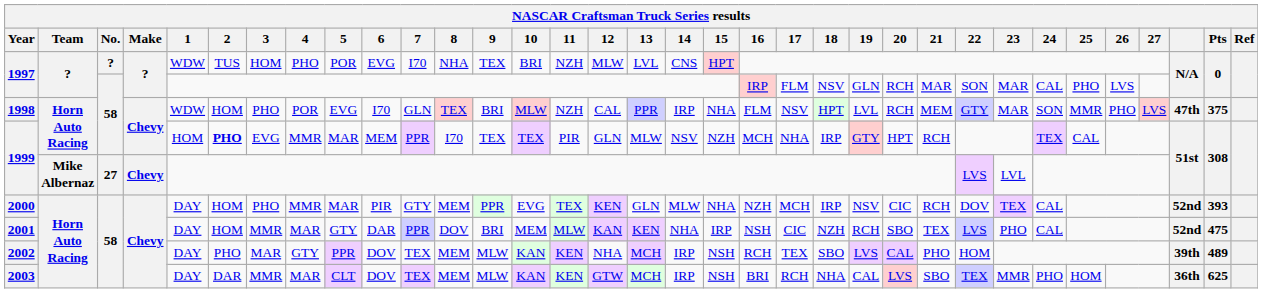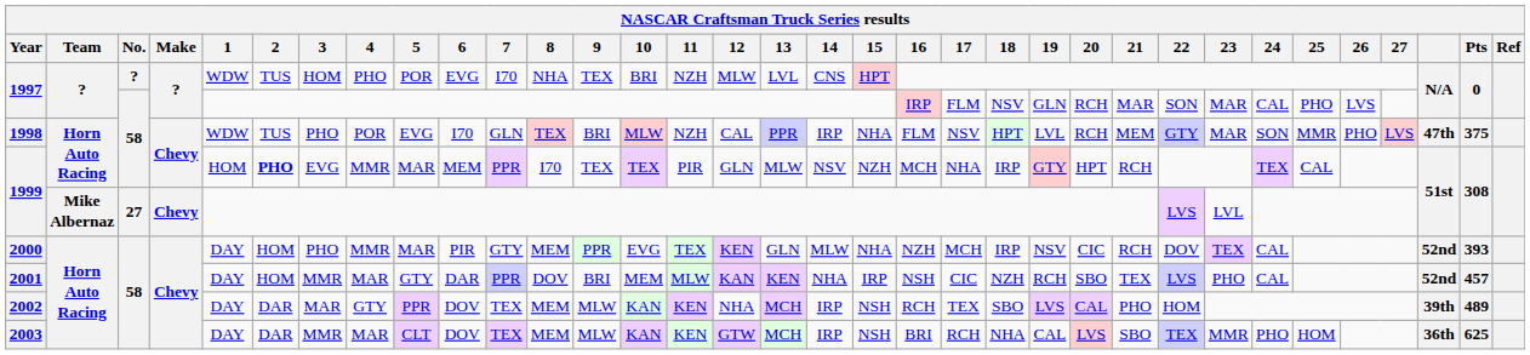1998 | 2: HOM -> TUS
2001 | Pts: 475 -> 457
2002 | 2: PHO -> DAR
